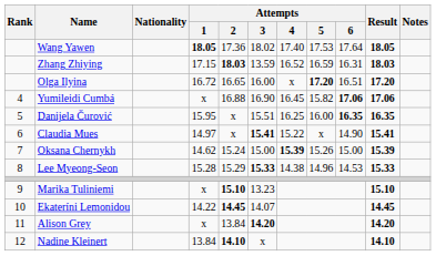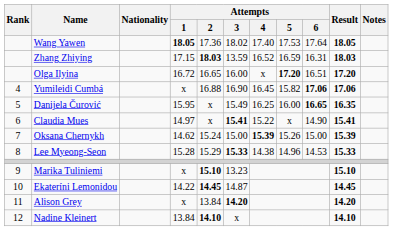Danijela Čurović | Attempts / 3: 15.51 -> 15.49
Danijela Čurović | Attempts / 6: 16.35 -> 16.65
Ekateríni Lemonidou | Attempts / 3: 14.07 -> 14.87
